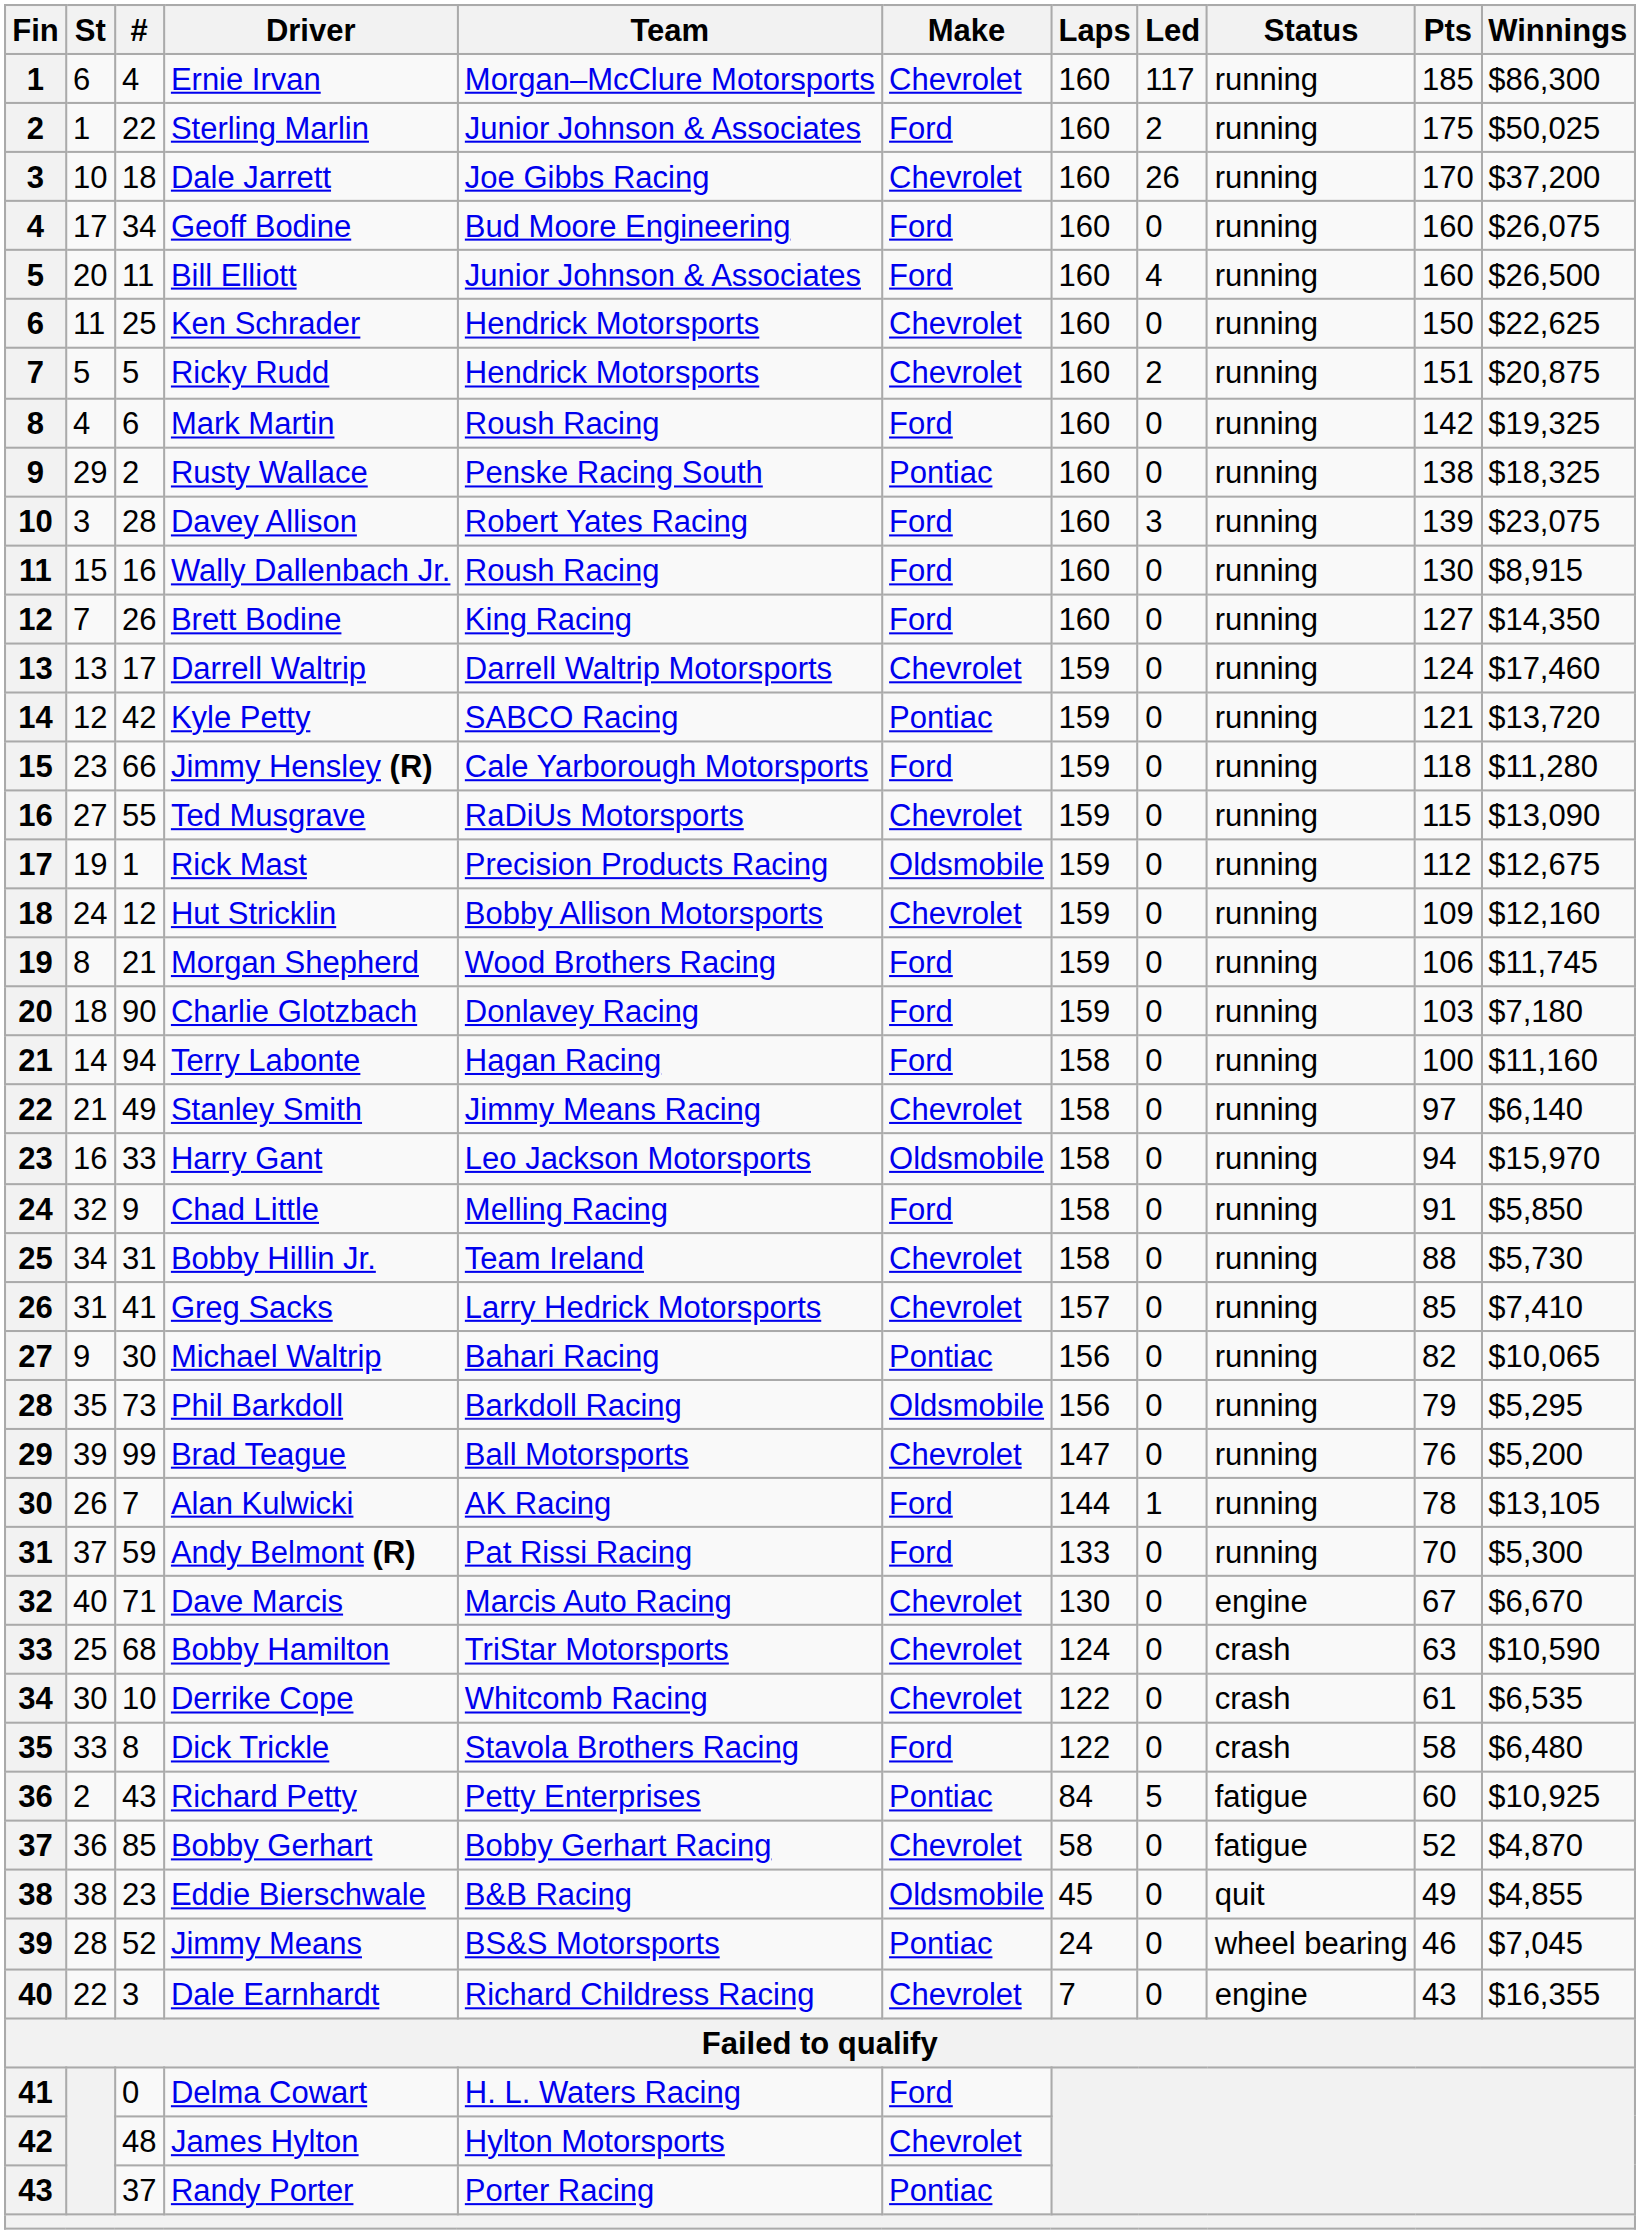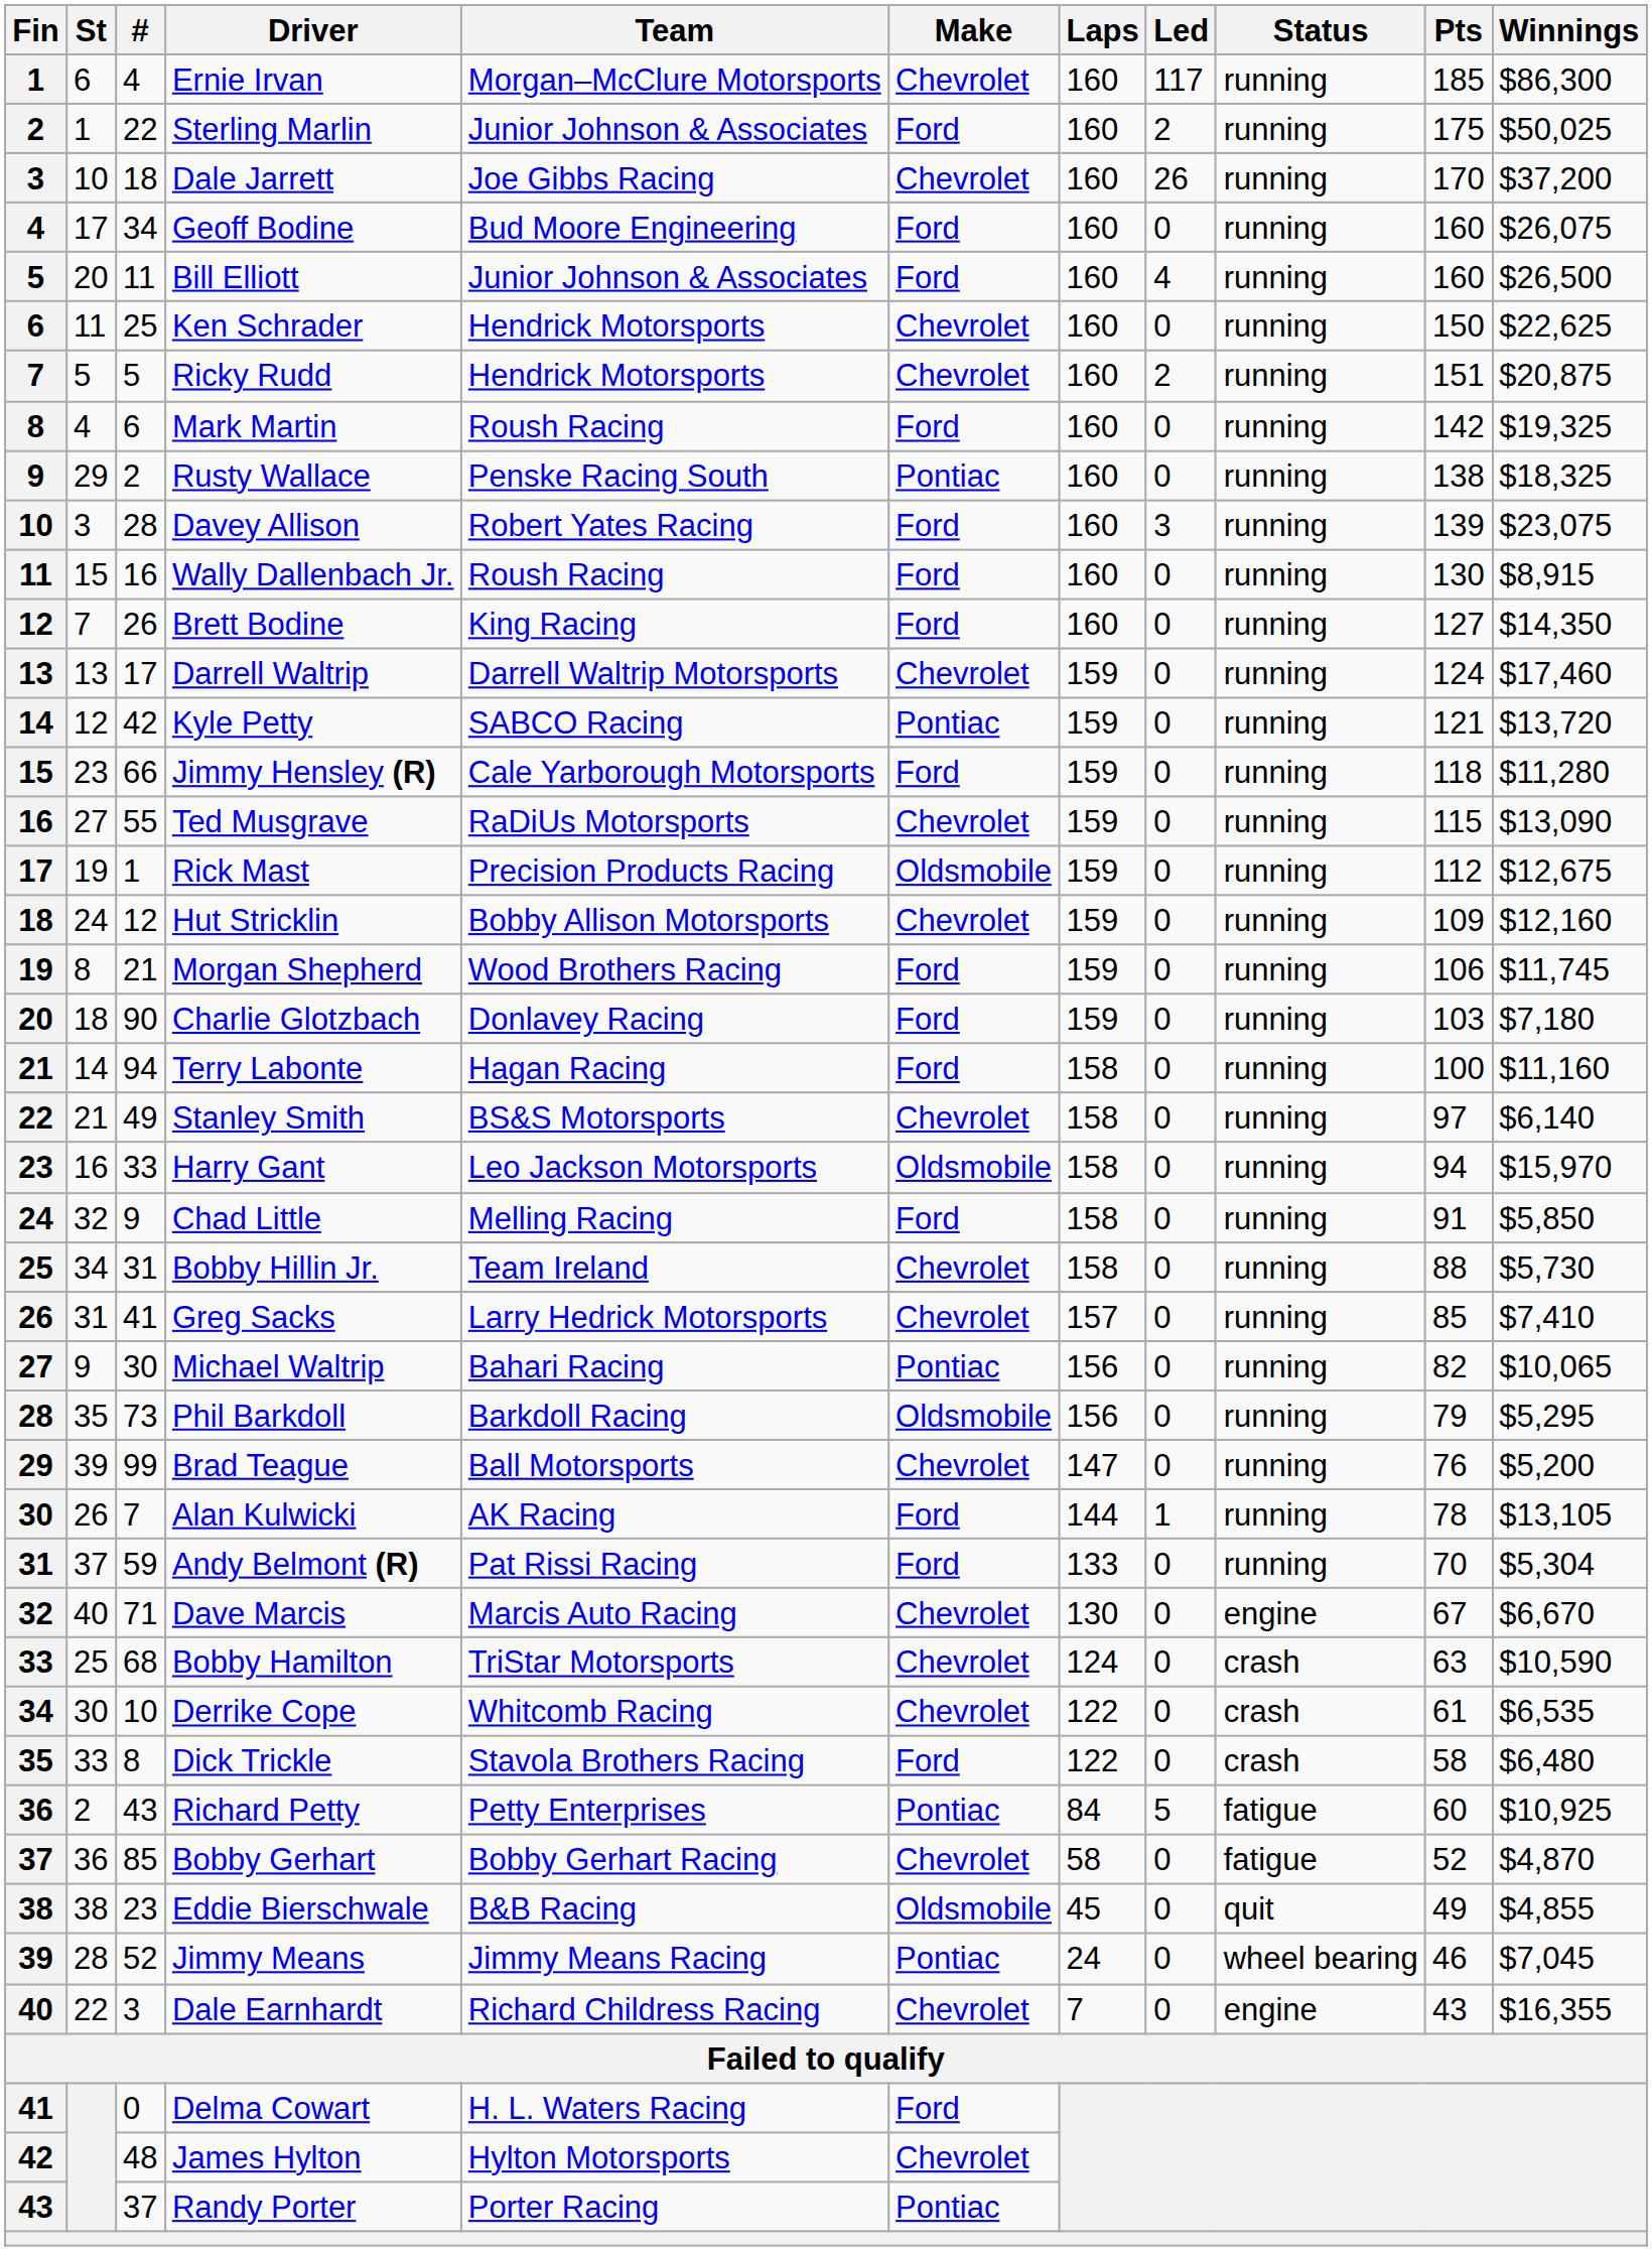Stanley Smith | Team: Jimmy Means Racing -> BS&S Motorsports
Andy Belmont (R) | Winnings: $5,300 -> $5,304
Jimmy Means | Team: BS&S Motorsports -> Jimmy Means Racing
